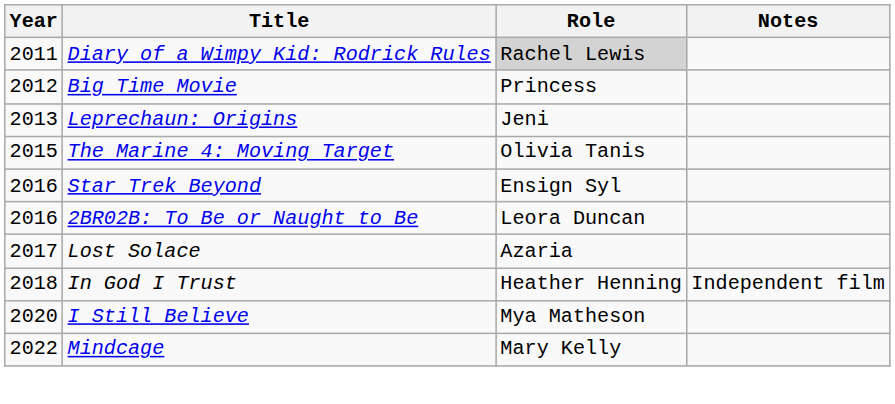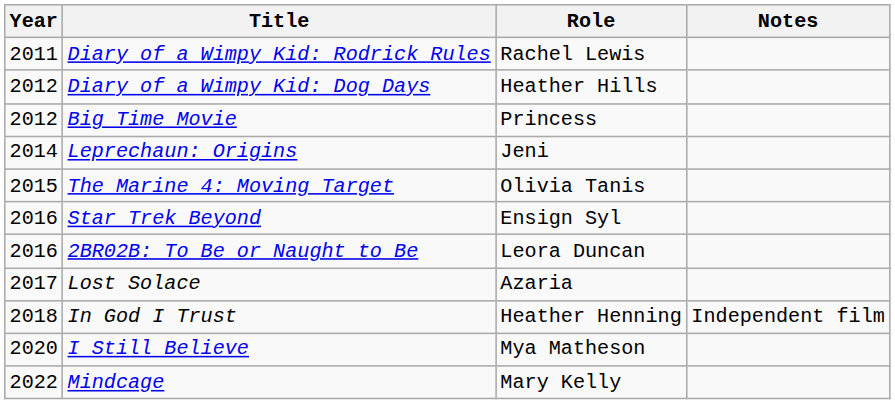Diary of a Wimpy Kid: Rodrick Rules | Role: lightgrey background -> no background
+ row: 2012 | Diary of a Wimpy Kid: Dog Days | Heather Hills
Leprechaun: Origins | Year: 2013 -> 2014
